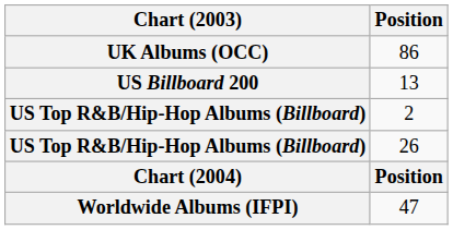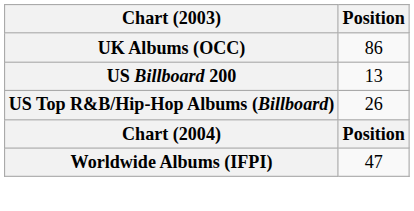- row: US Top R&B/Hip-Hop Albums (Billboard) | 2
